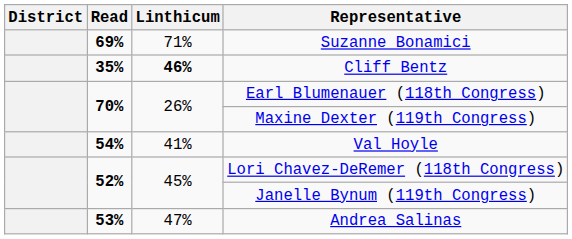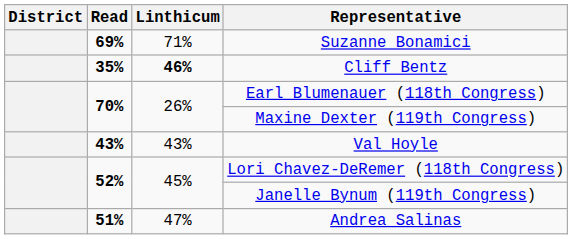Val Hoyle | Read: 54% -> 43%
Val Hoyle | Linthicum: 41% -> 43%
Andrea Salinas | Read: 53% -> 51%
